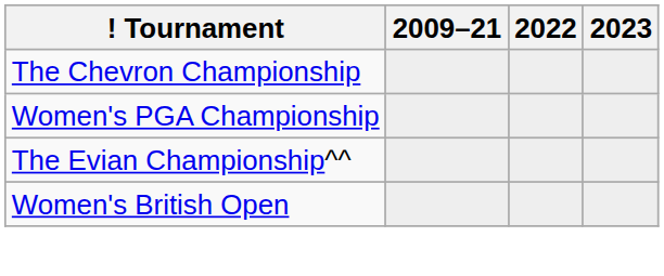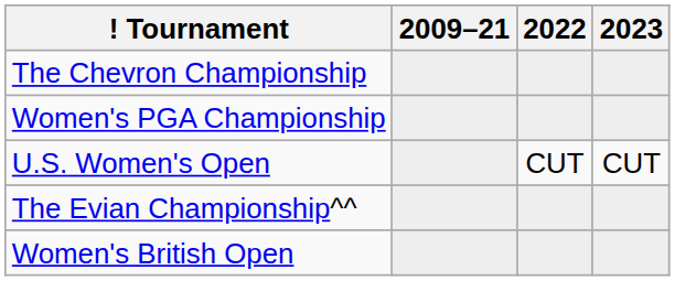+ row: U.S. Women's Open | CUT | CUT
